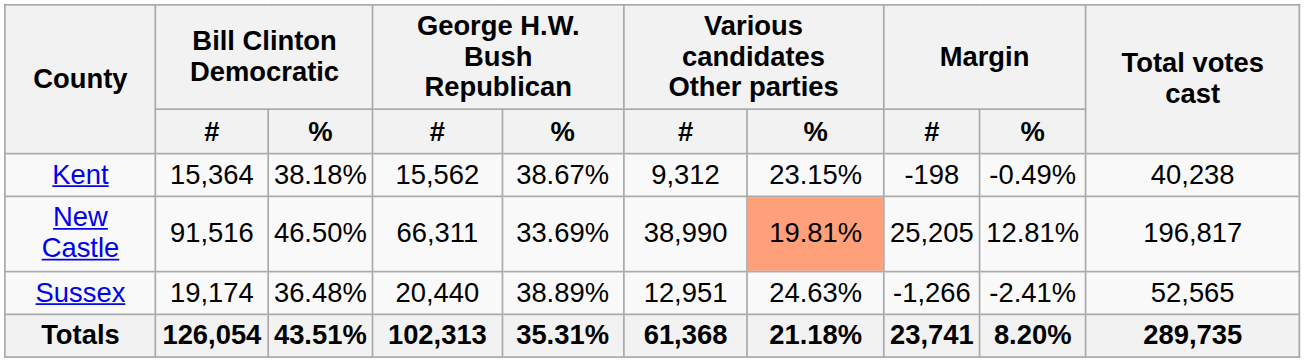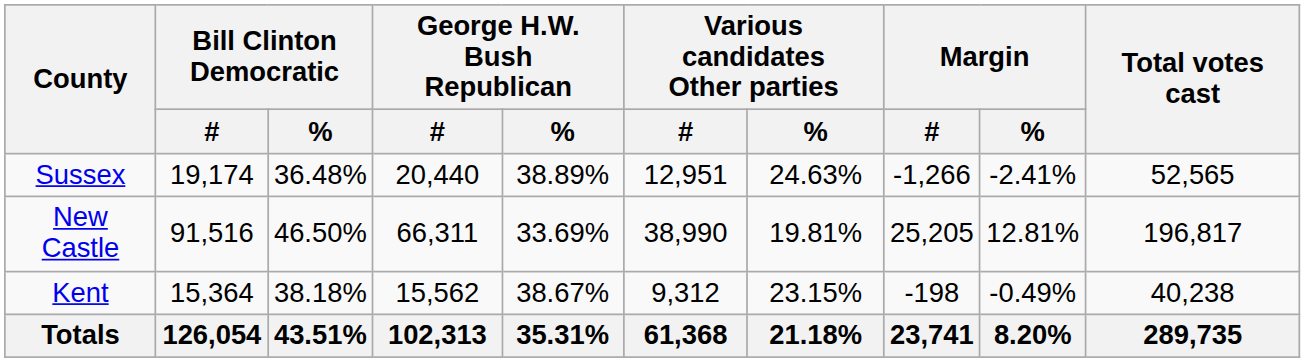rows swapped: Kent <-> Sussex
New Castle | Various candidates Other parties / %: lightsalmon background -> no background
